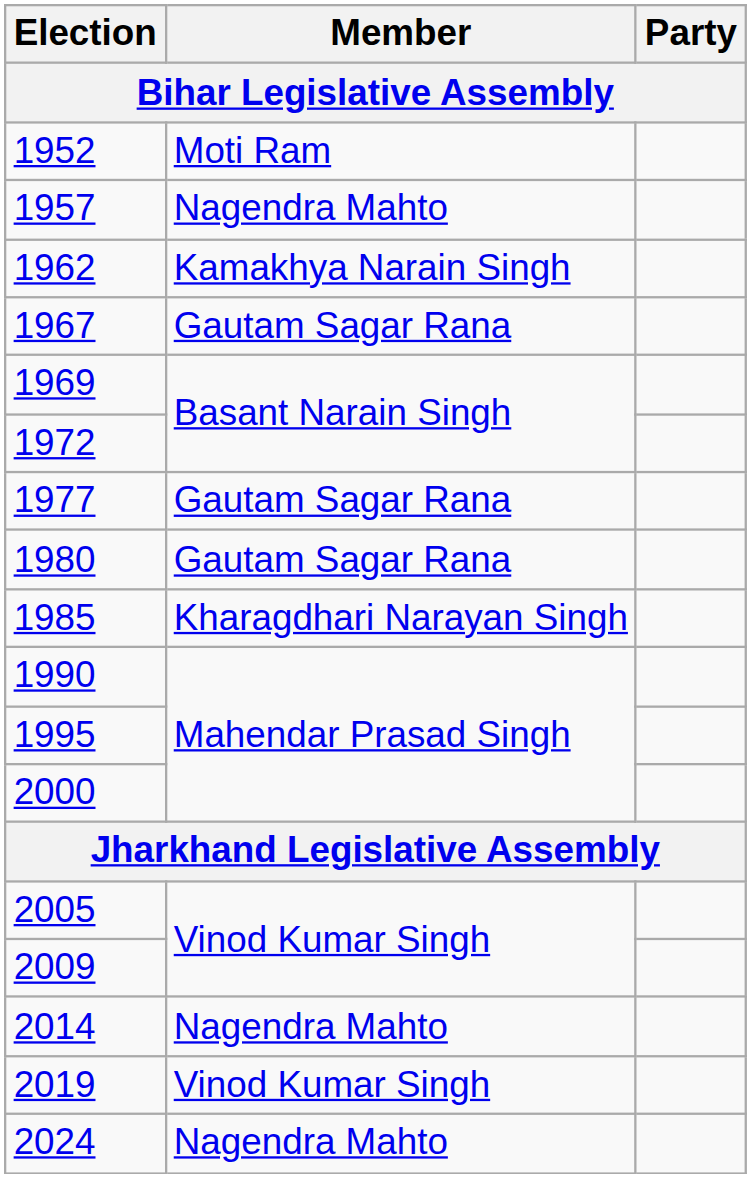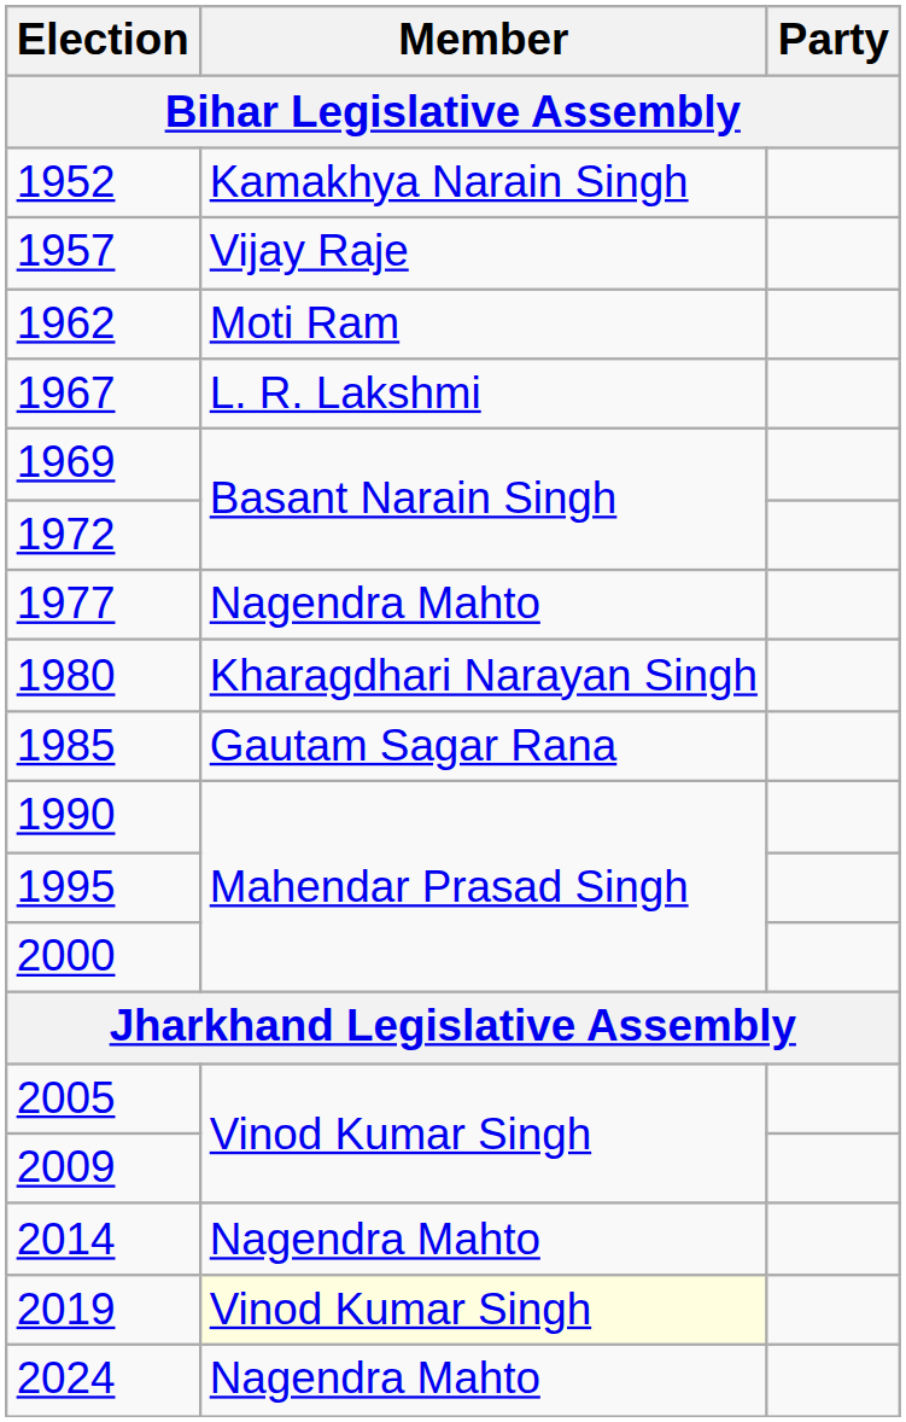1952 | Member: Moti Ram -> Kamakhya Narain Singh
1957 | Member: Nagendra Mahto -> Vijay Raje
1962 | Member: Kamakhya Narain Singh -> Moti Ram
1967 | Member: Gautam Sagar Rana -> L. R. Lakshmi
1977 | Member: Gautam Sagar Rana -> Nagendra Mahto
1980 | Member: Gautam Sagar Rana -> Kharagdhari Narayan Singh
1985 | Member: Kharagdhari Narayan Singh -> Gautam Sagar Rana
2019 | Member: no background -> lightyellow background
